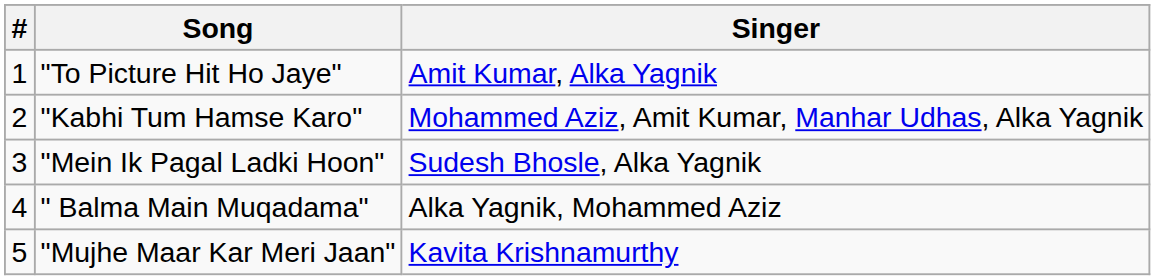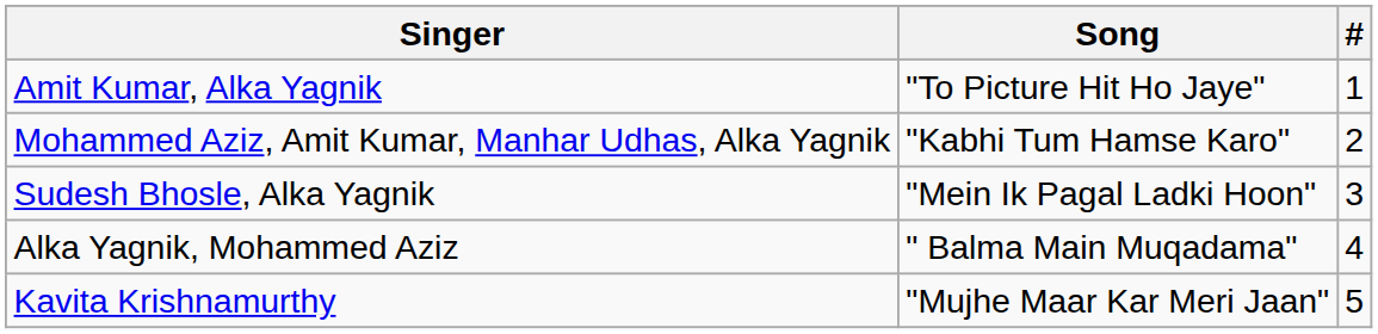columns swapped: # <-> Singer
